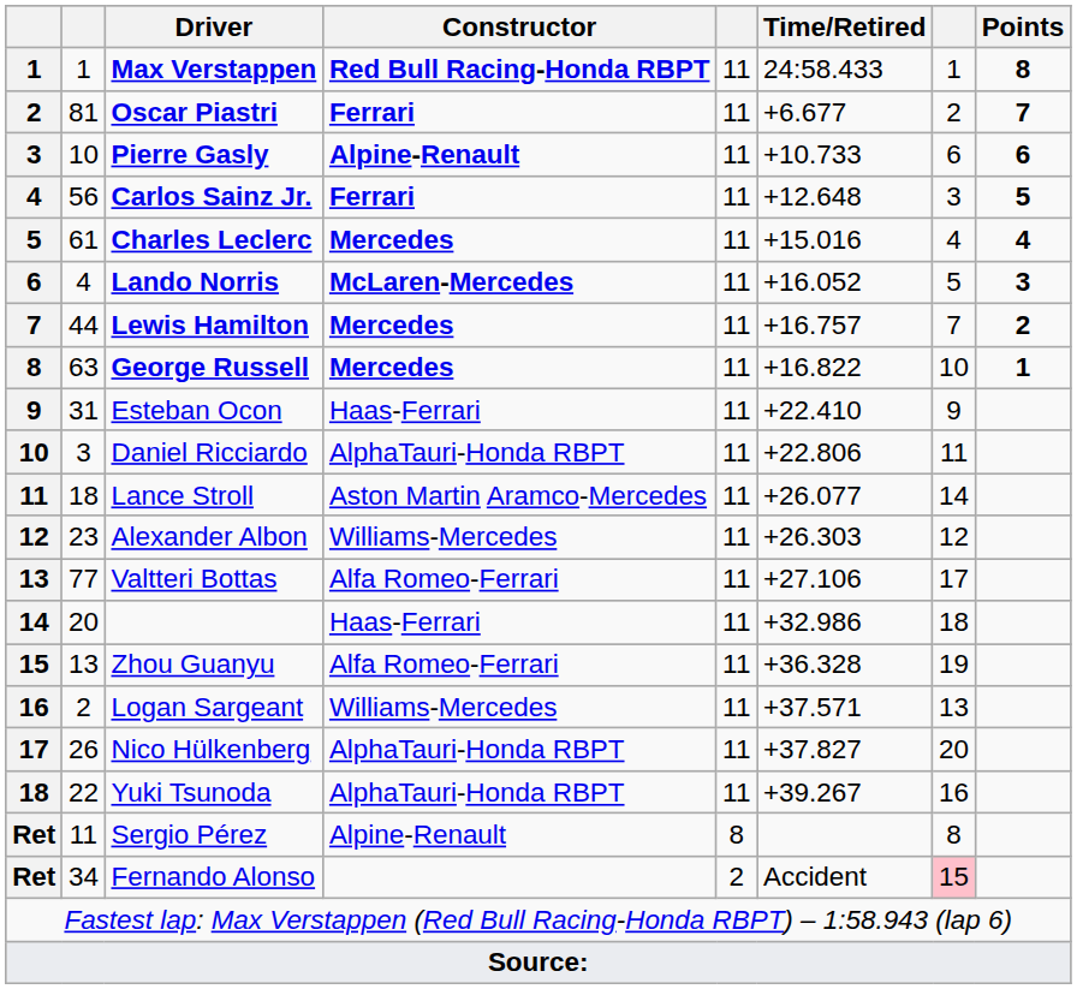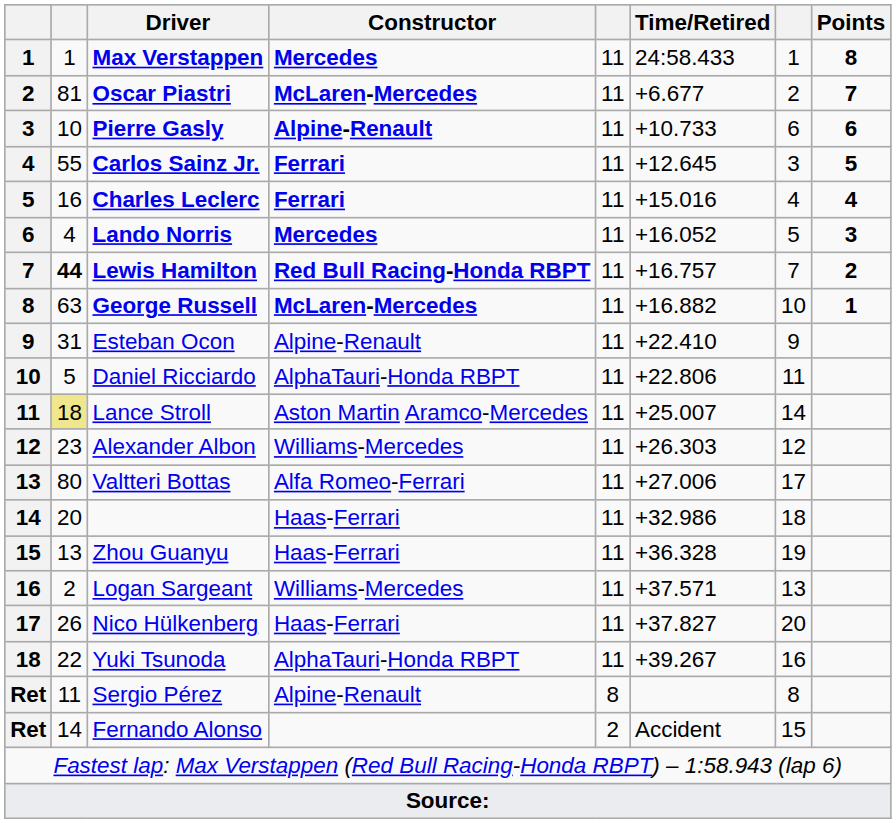Max Verstappen | Constructor: Red Bull Racing-Honda RBPT -> Mercedes
Oscar Piastri | Constructor: Ferrari -> McLaren-Mercedes
Carlos Sainz Jr. | column 2: 56 -> 55
Carlos Sainz Jr. | Time/Retired: +12.648 -> +12.645
Charles Leclerc | column 2: 61 -> 16
Charles Leclerc | Constructor: Mercedes -> Ferrari
Lando Norris | Constructor: McLaren-Mercedes -> Mercedes
Lewis Hamilton | column 2: normal -> bold
Lewis Hamilton | Constructor: Mercedes -> Red Bull Racing-Honda RBPT
George Russell | Constructor: Mercedes -> McLaren-Mercedes
George Russell | Time/Retired: +16.822 -> +16.882
Esteban Ocon | Constructor: Haas-Ferrari -> Alpine-Renault
Daniel Ricciardo | column 2: 3 -> 5
Lance Stroll | column 2: no background -> khaki background
Lance Stroll | Time/Retired: +26.077 -> +25.007
Valtteri Bottas | column 2: 77 -> 80
Valtteri Bottas | Time/Retired: +27.106 -> +27.006
Zhou Guanyu | Constructor: Alfa Romeo-Ferrari -> Haas-Ferrari
Nico Hülkenberg | Constructor: AlphaTauri-Honda RBPT -> Haas-Ferrari
Fernando Alonso | column 2: 34 -> 14
Fernando Alonso | column 7: pink background -> no background
